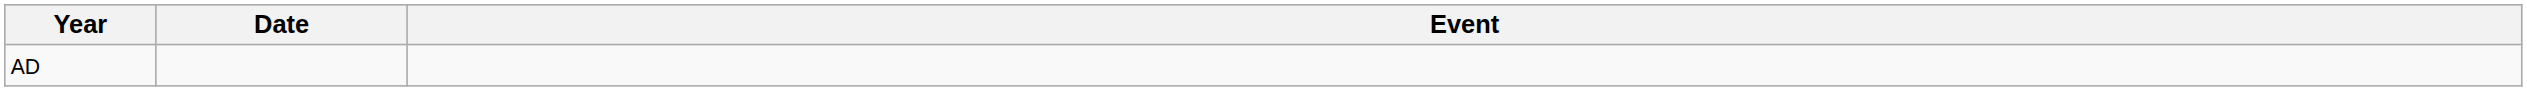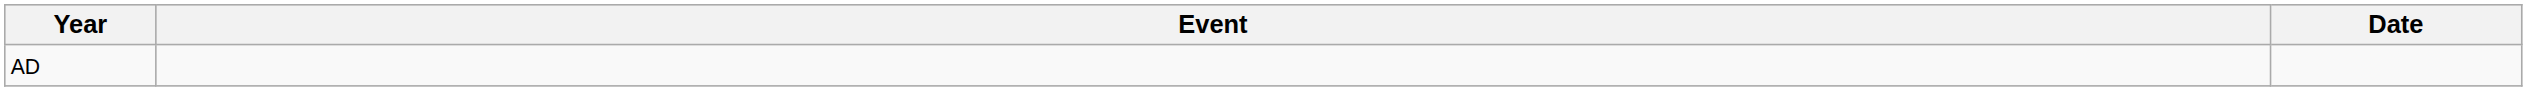columns swapped: Date <-> Event
